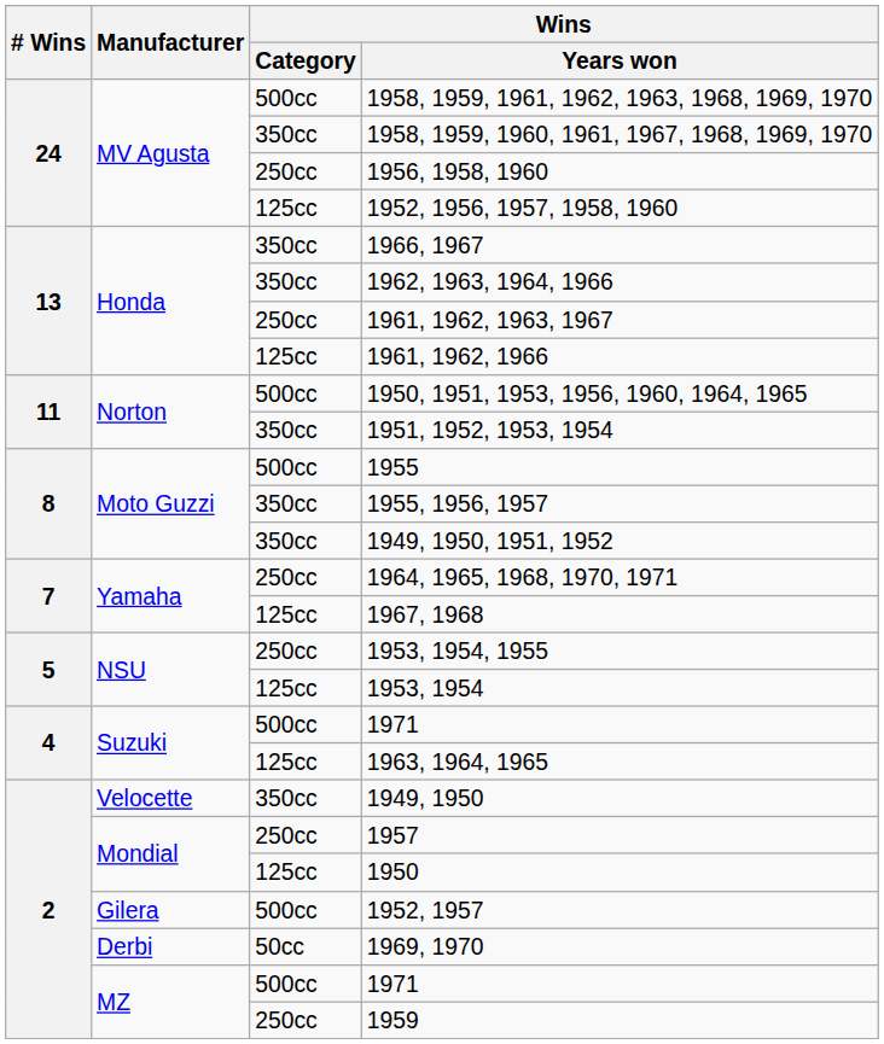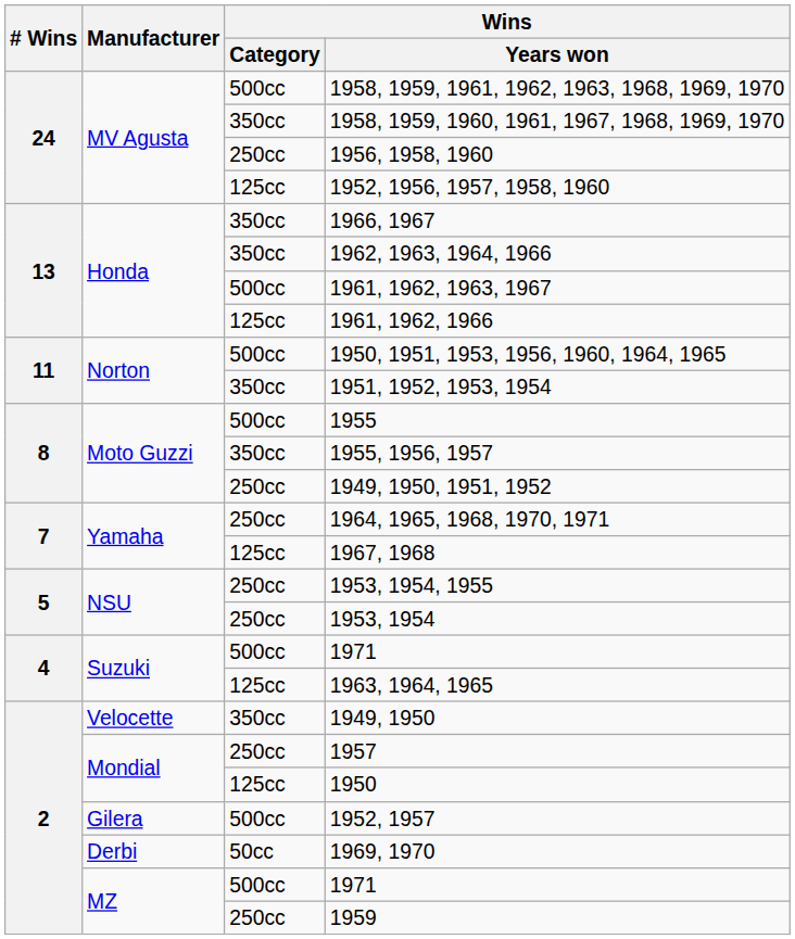1961, 1962, 1963, 1967 | Wins / Category: 250cc -> 500cc
1949, 1950, 1951, 1952 | Wins / Category: 350cc -> 250cc
1953, 1954 | Wins / Category: 125cc -> 250cc
